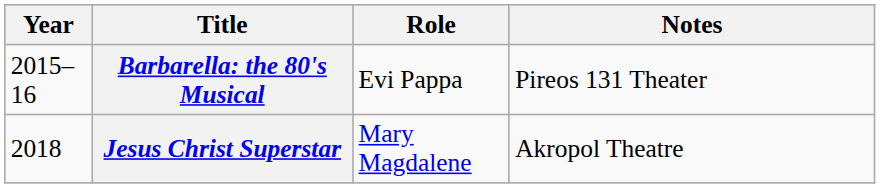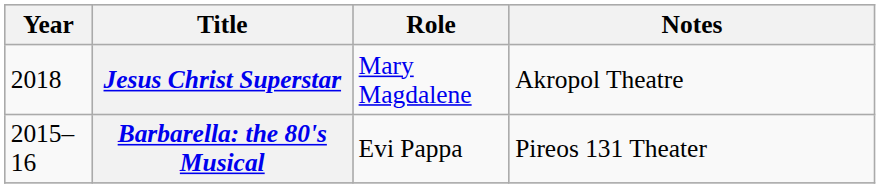rows swapped: Barbarella: the 80's Musical <-> Jesus Christ Superstar
